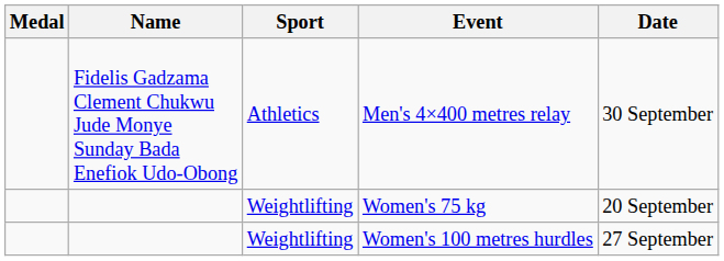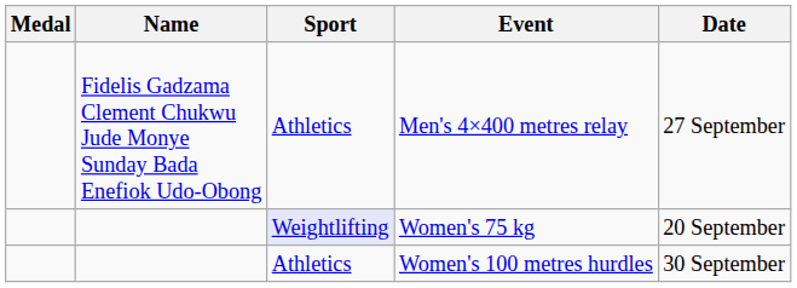Men's 4×400 metres relay | Date: 30 September -> 27 September
Women's 75 kg | Sport: no background -> lavender background
Women's 100 metres hurdles | Sport: Weightlifting -> Athletics
Women's 100 metres hurdles | Date: 27 September -> 30 September
